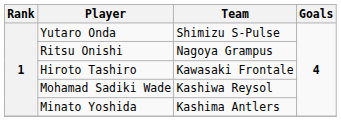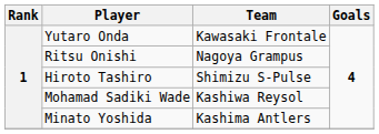Yutaro Onda | Team: Shimizu S-Pulse -> Kawasaki Frontale
Hiroto Tashiro | Team: Kawasaki Frontale -> Shimizu S-Pulse
